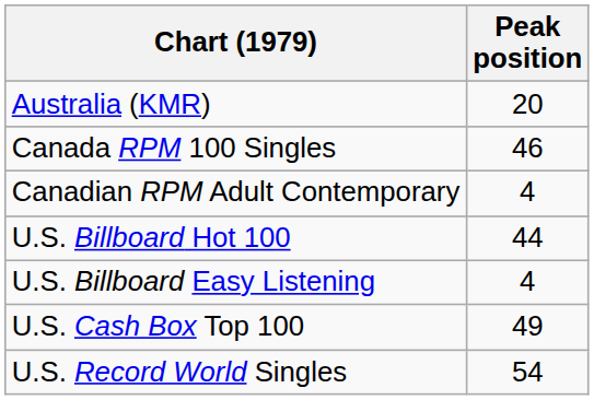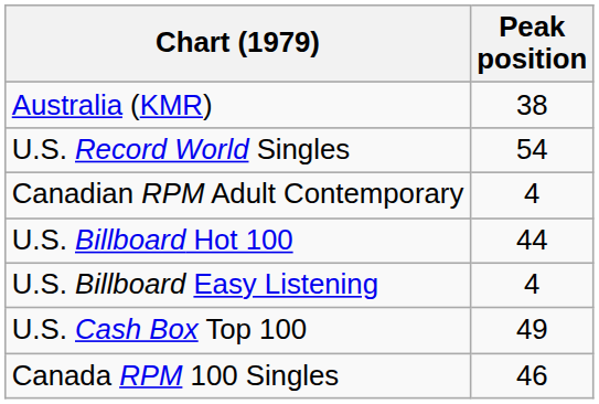Australia (KMR) | Peak position: 20 -> 38
rows swapped: Canada RPM 100 Singles <-> U.S. Record World Singles
